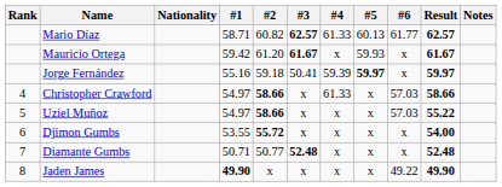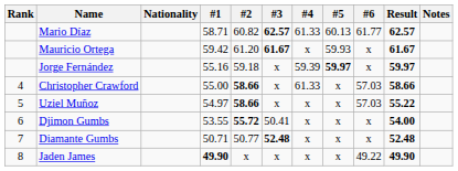Jorge Fernández | #3: 50.41 -> x
Christopher Crawford | #1: 54.97 -> 55.00
Djimon Gumbs | #3: x -> 50.41
